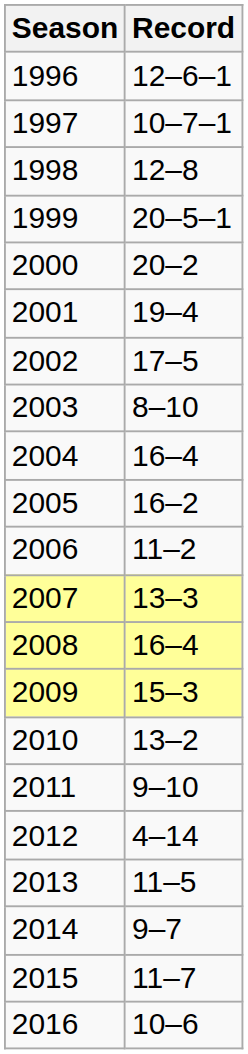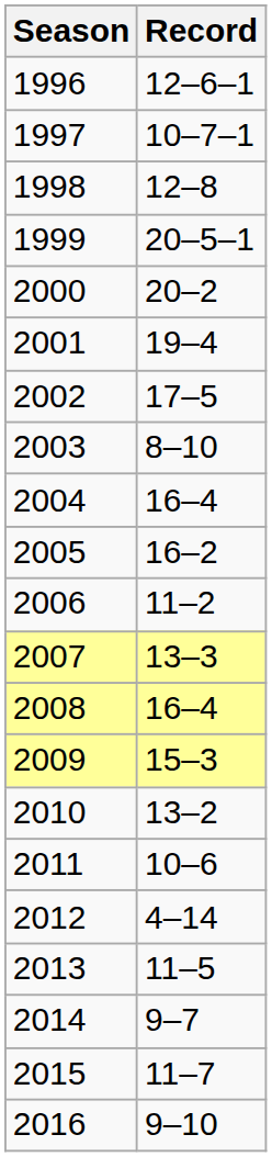2011 | Record: 9–10 -> 10–6
2016 | Record: 10–6 -> 9–10
